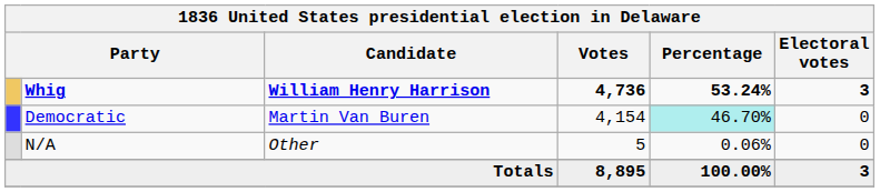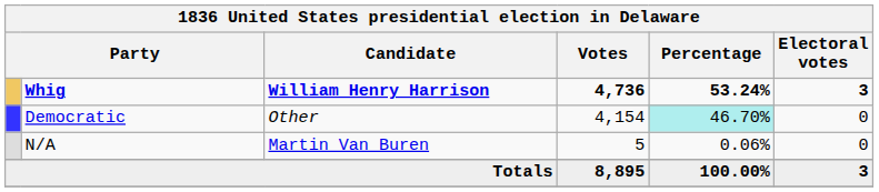Democratic | Candidate: Martin Van Buren -> Other
N/A | Candidate: Other -> Martin Van Buren
